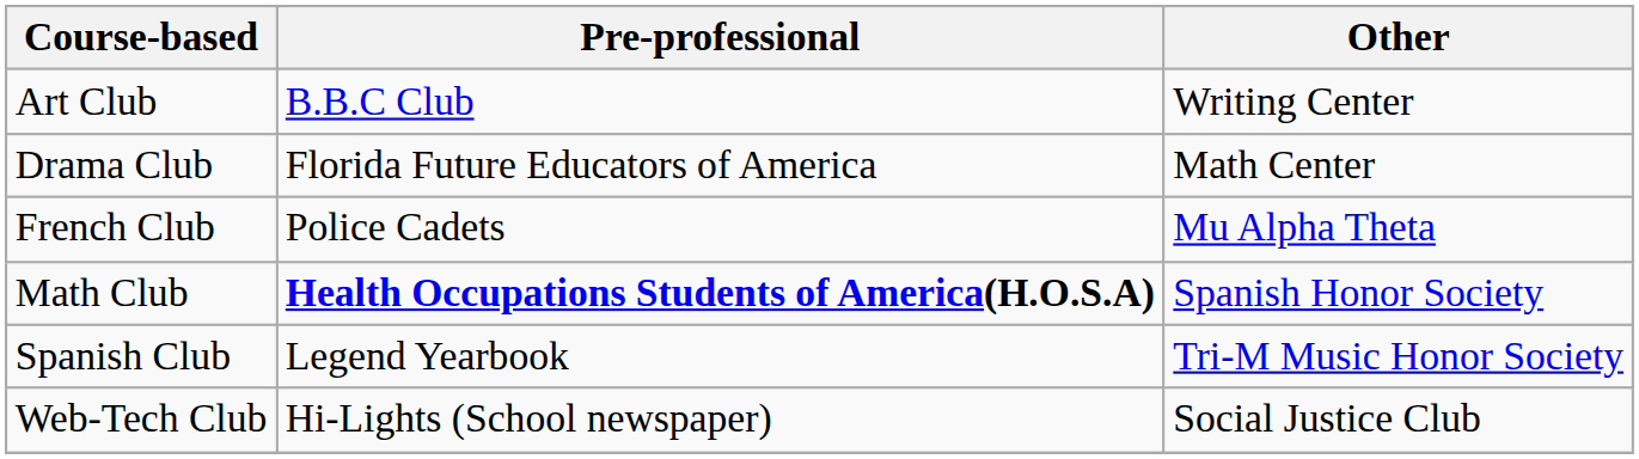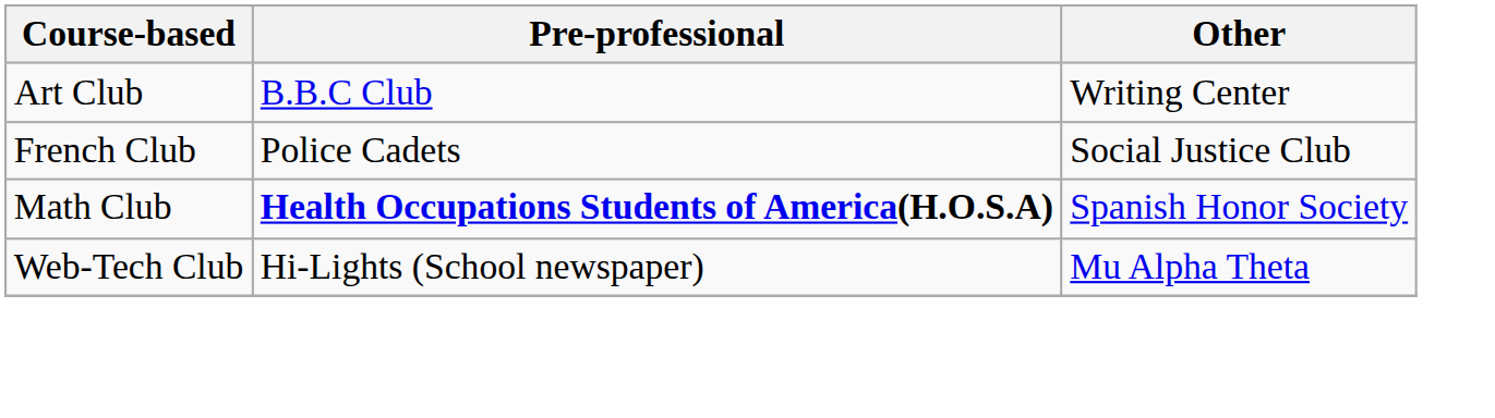- row: Drama Club | Florida Future Educators of America | Math Center
French Club | Other: Mu Alpha Theta -> Social Justice Club
- row: Spanish Club | Legend Yearbook | Tri-M Music Honor Society
Web-Tech Club | Other: Social Justice Club -> Mu Alpha Theta
